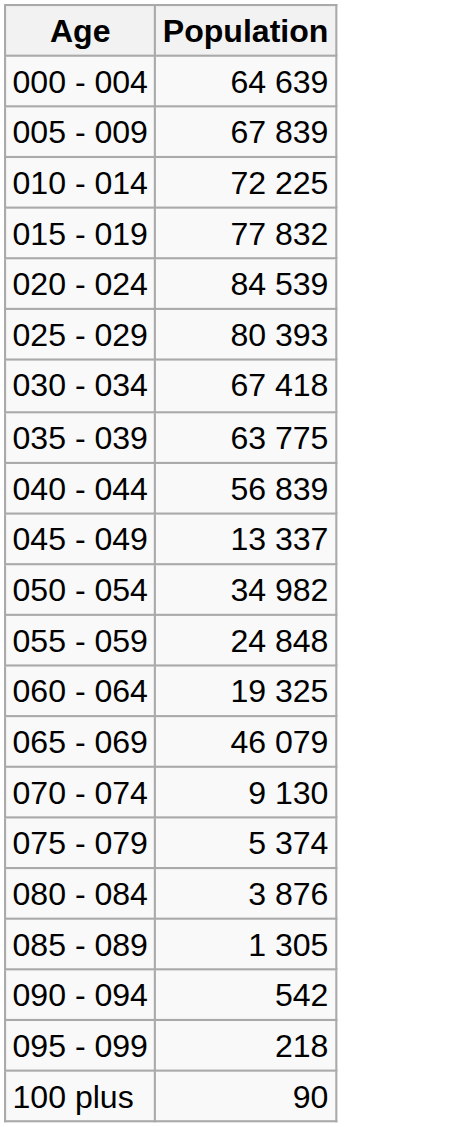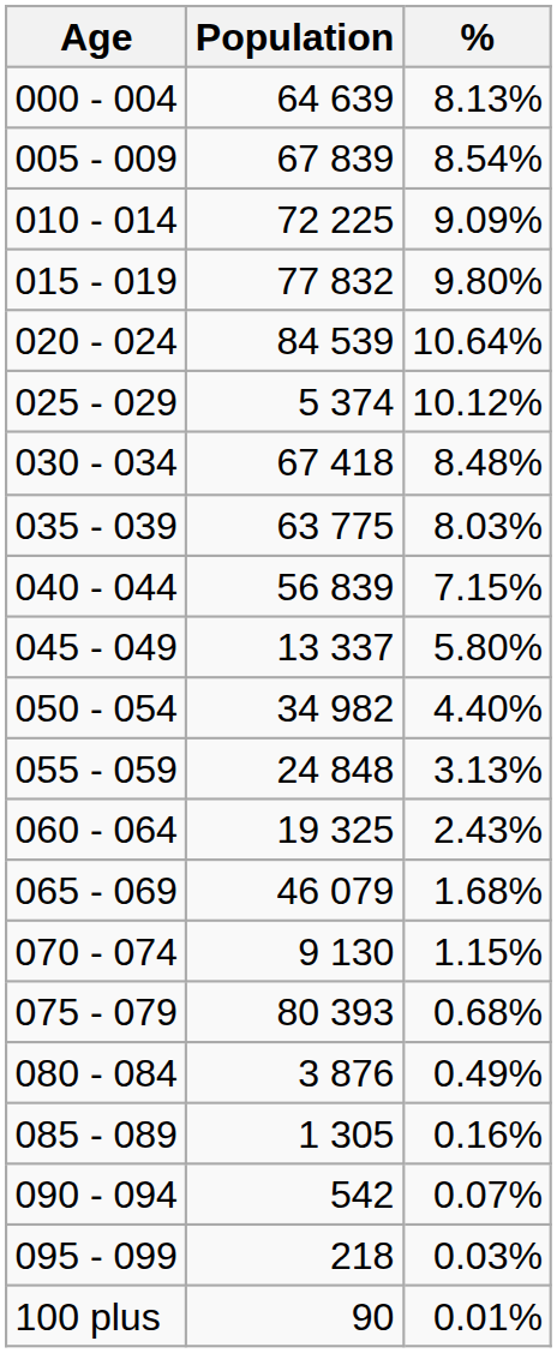+ column: % | 8.13% | 8.54% | 9.09% | 9.80% | 10.64% | 10.12% | 8.48% | 8.03% | 7.15% | 5.80% | 4.40% | 3.13% | 2.43% | 1.68% | 1.15% | 0.68% | 0.49% | 0.16% | 0.07% | 0.03% | 0.01%
025 - 029 | Population: 80 393 -> 5 374
075 - 079 | Population: 5 374 -> 80 393
